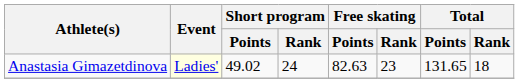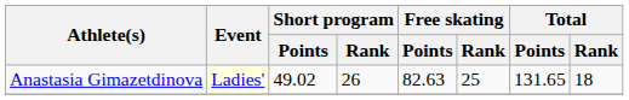Anastasia Gimazetdinova | Short program / Rank: 24 -> 26
Anastasia Gimazetdinova | Free skating / Rank: 23 -> 25
